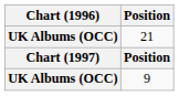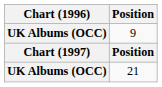rows swapped: 9 <-> 21
